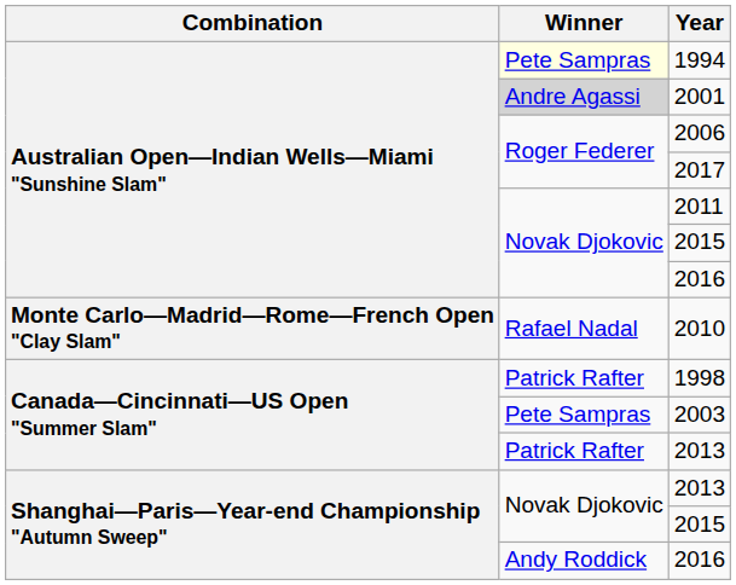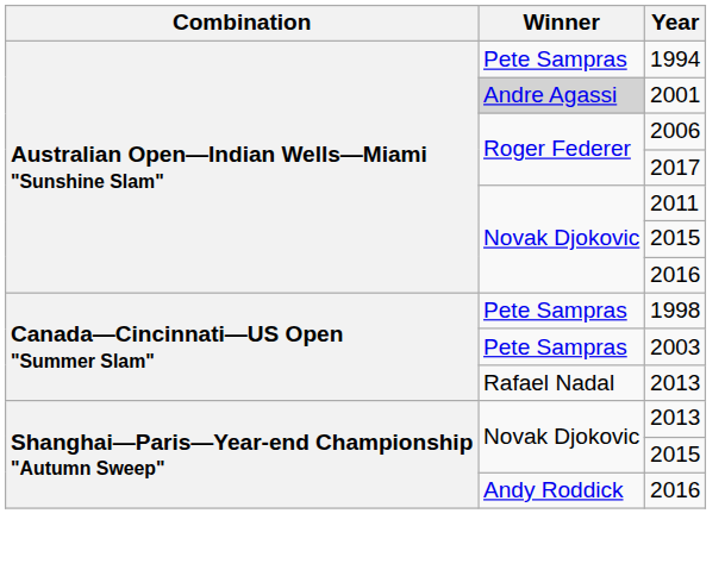1994 | Winner: lightyellow background -> no background
- row: Monte Carlo—Madrid—Rome—French Open "Clay Slam" | Rafael Nadal | 2010
1998 | Winner: Patrick Rafter -> Pete Sampras
Canada—Cincinnati—US Open "Summer Slam" / 2013 | Winner: Patrick Rafter -> Rafael Nadal
